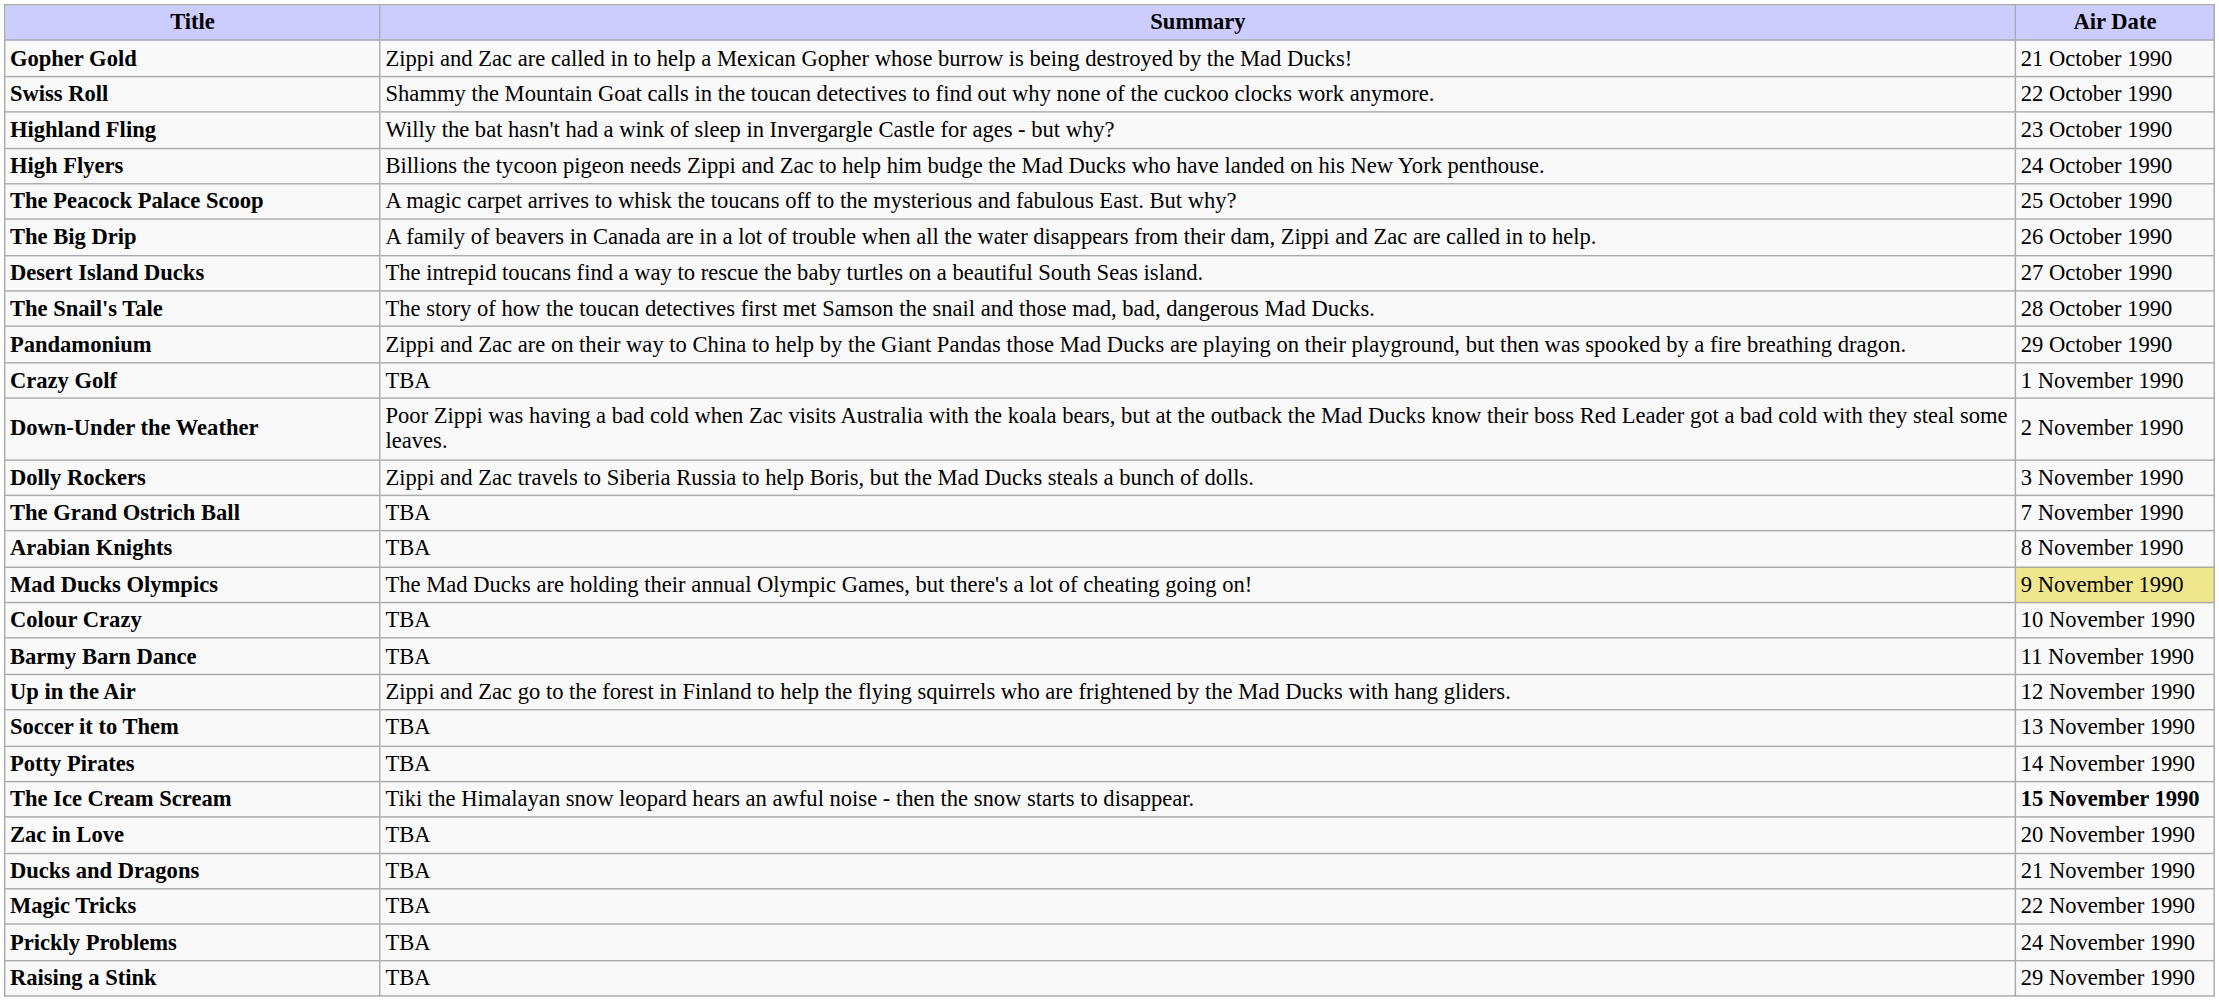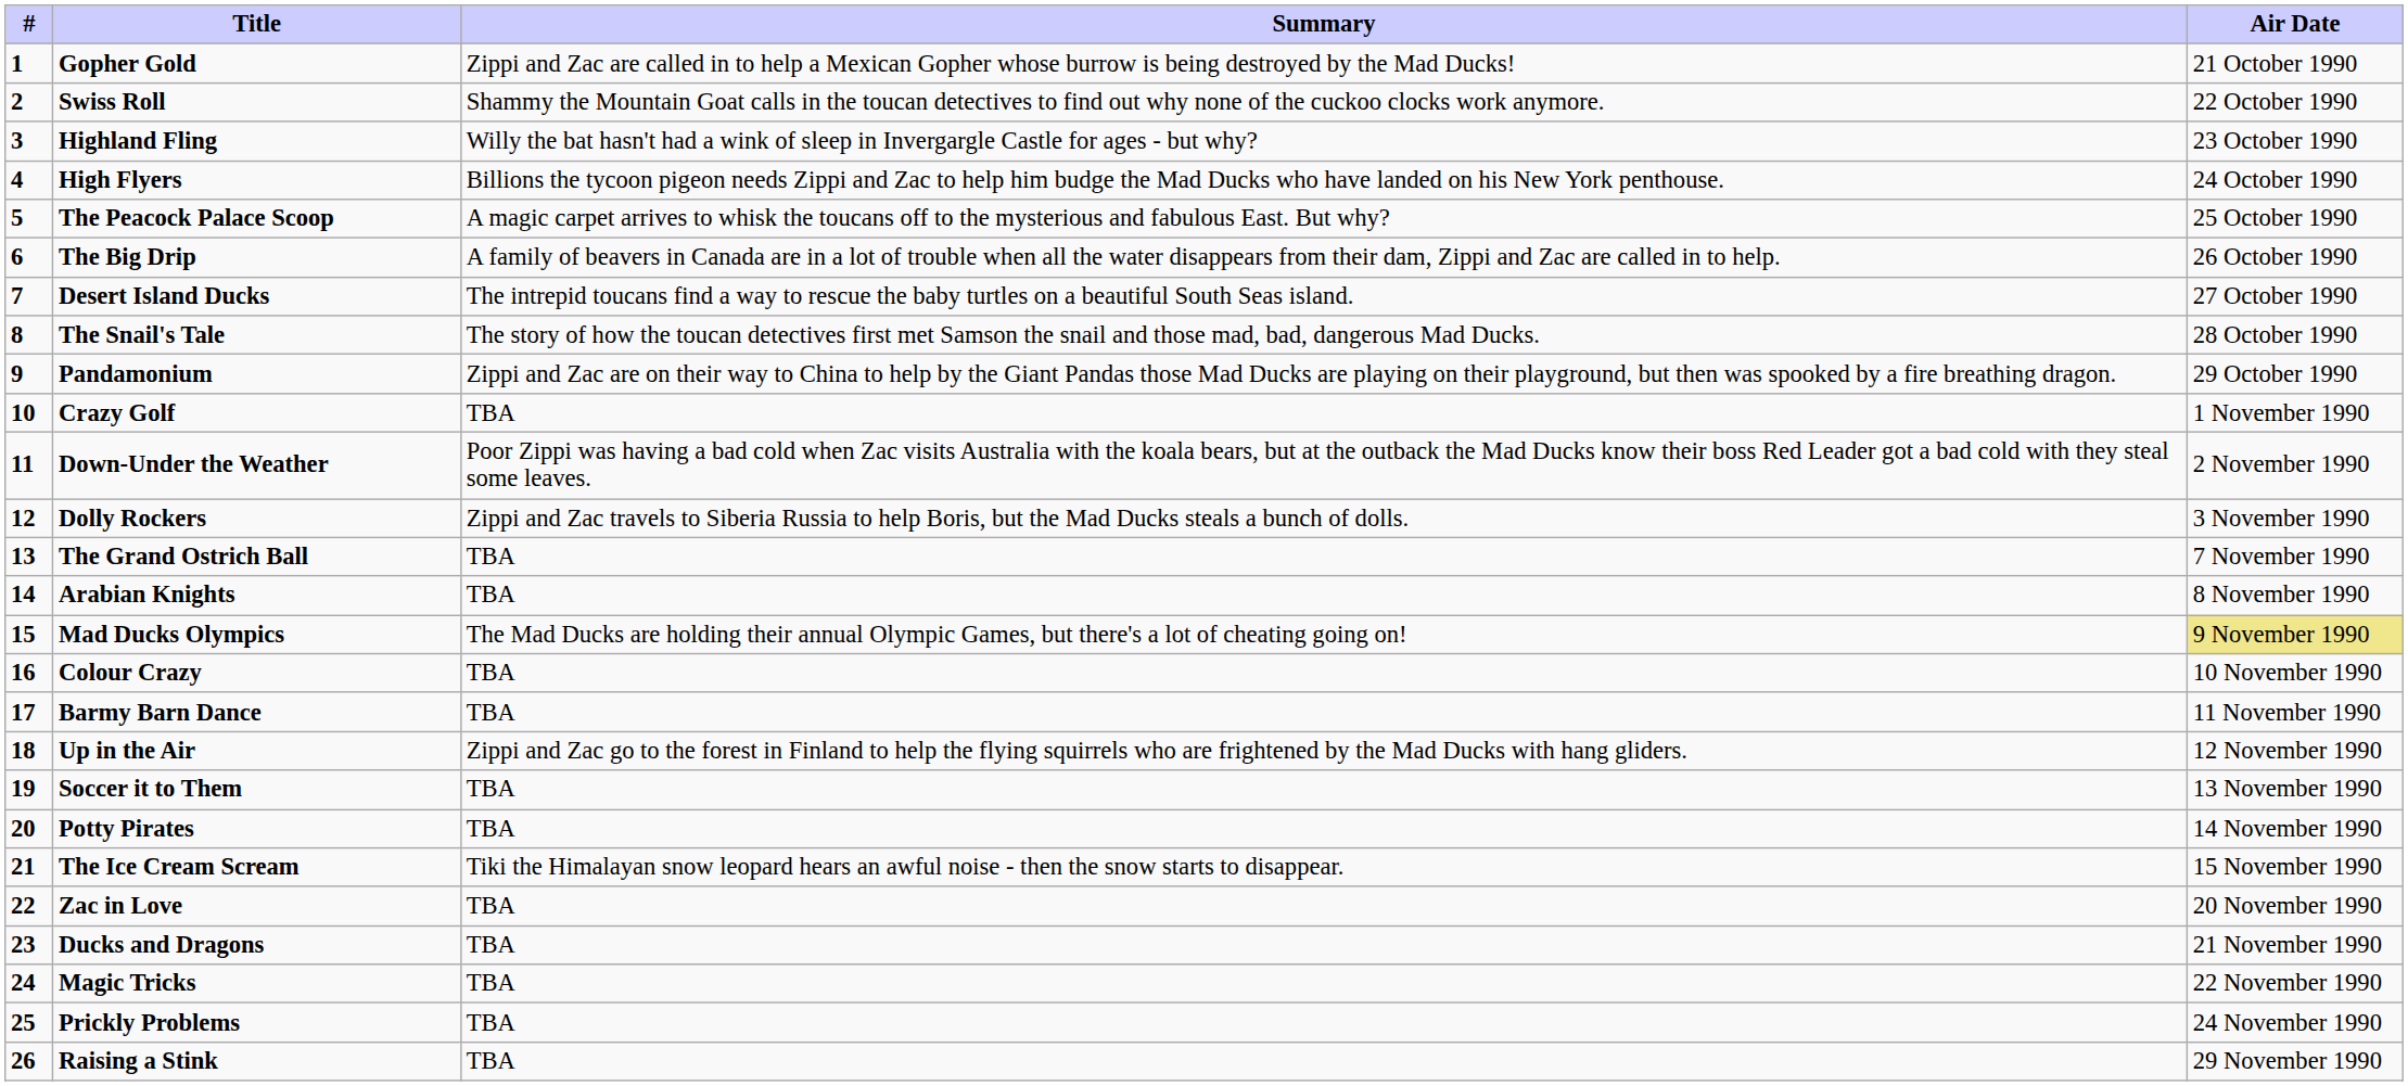+ column: # | 1 | 2 | 3 | 4 | 5 | 6 | 7 | 8 | 9 | 10 | 11 | 12 | 13 | 14 | 15 | 16 | 17 | 18 | 19 | 20 | 21 | 22 | 23 | 24 | 25 | 26
The Ice Cream Scream | Air Date: bold -> normal
